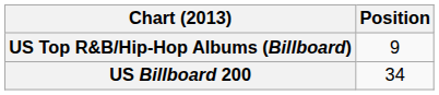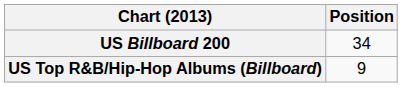rows swapped: US Billboard 200 <-> US Top R&B/Hip-Hop Albums (Billboard)
